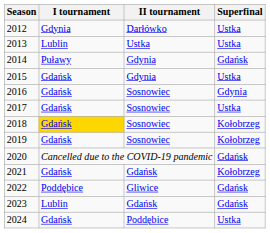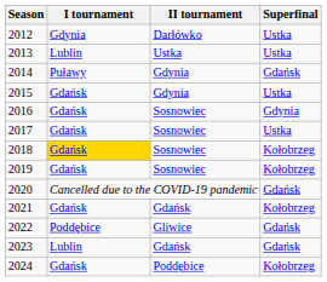2024 | Superfinal: Ustka -> Kołobrzeg
